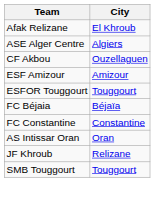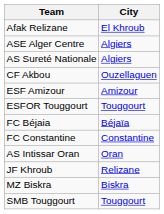+ row: AS Sureté Nationale | Algiers
+ row: MZ Biskra | Biskra
